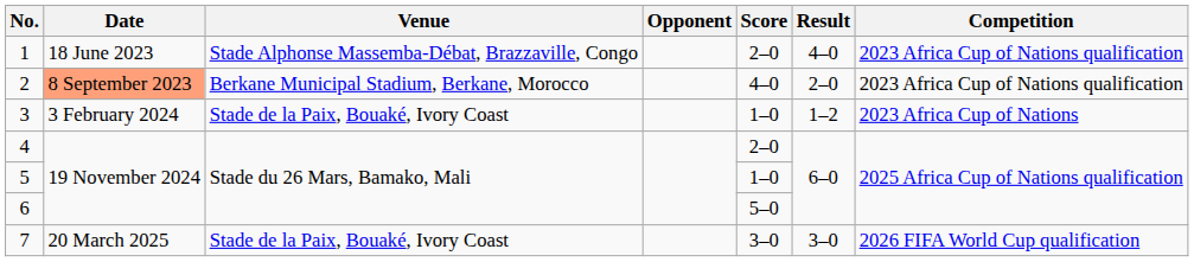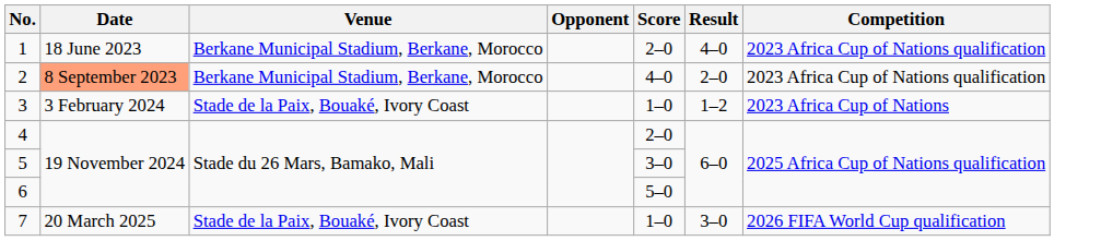1 | Venue: Stade Alphonse Massemba-Débat, Brazzaville, Congo -> Berkane Municipal Stadium, Berkane, Morocco
5 | Score: 1–0 -> 3–0
7 | Score: 3–0 -> 1–0
